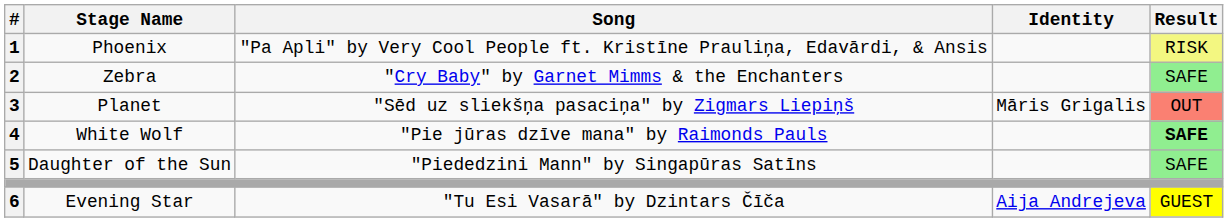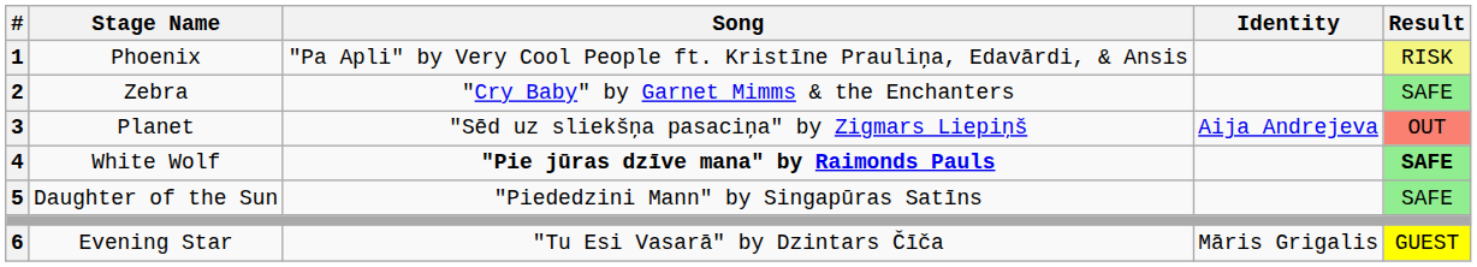Planet | Identity: Māris Grigalis -> Aija Andrejeva
White Wolf | Song: normal -> bold
Evening Star | Identity: Aija Andrejeva -> Māris Grigalis
